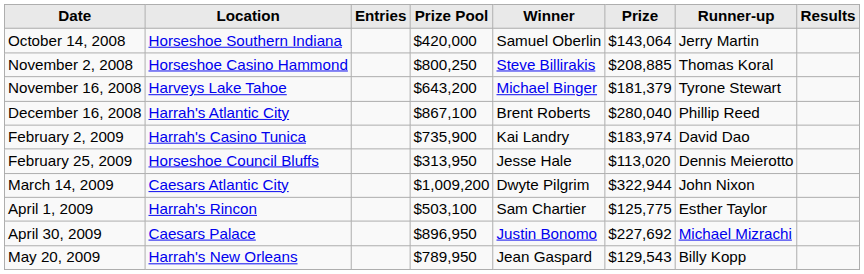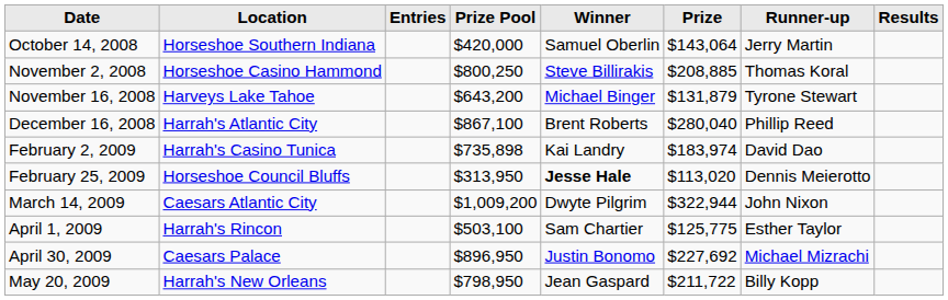November 16, 2008 | Prize: $181,379 -> $131,879
February 2, 2009 | Prize Pool: $735,900 -> $735,898
February 25, 2009 | Winner: normal -> bold
May 20, 2009 | Prize Pool: $789,950 -> $798,950
May 20, 2009 | Prize: $129,543 -> $211,722
